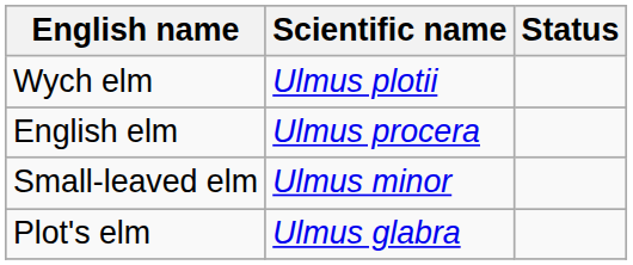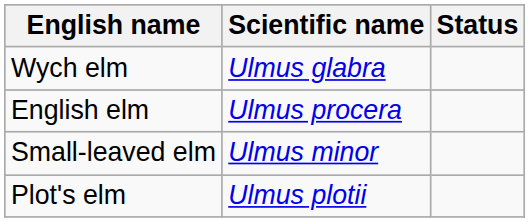Wych elm | Scientific name: Ulmus plotii -> Ulmus glabra
Plot's elm | Scientific name: Ulmus glabra -> Ulmus plotii
